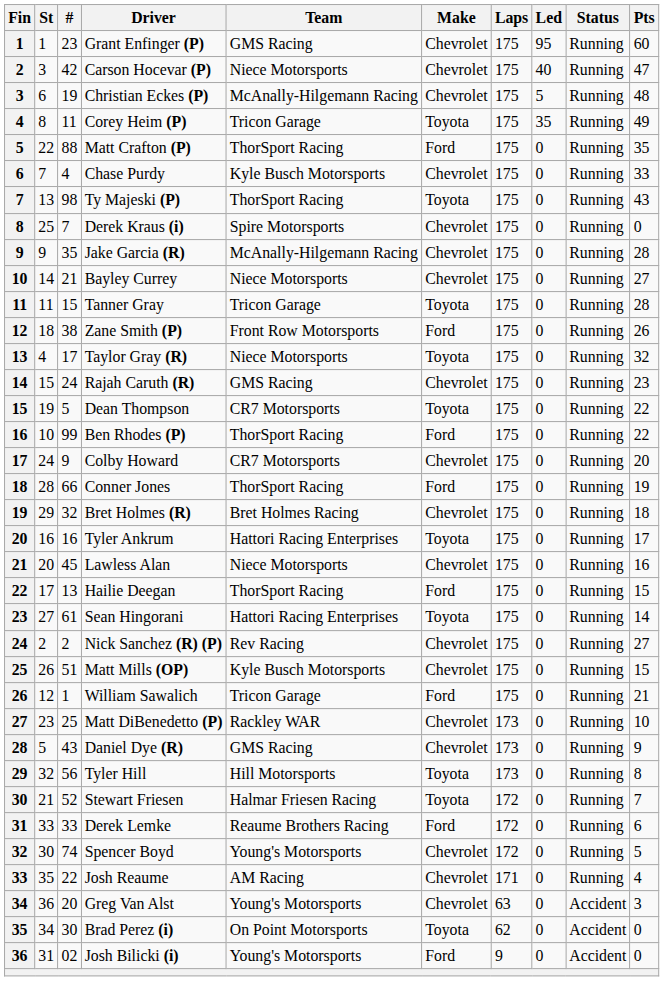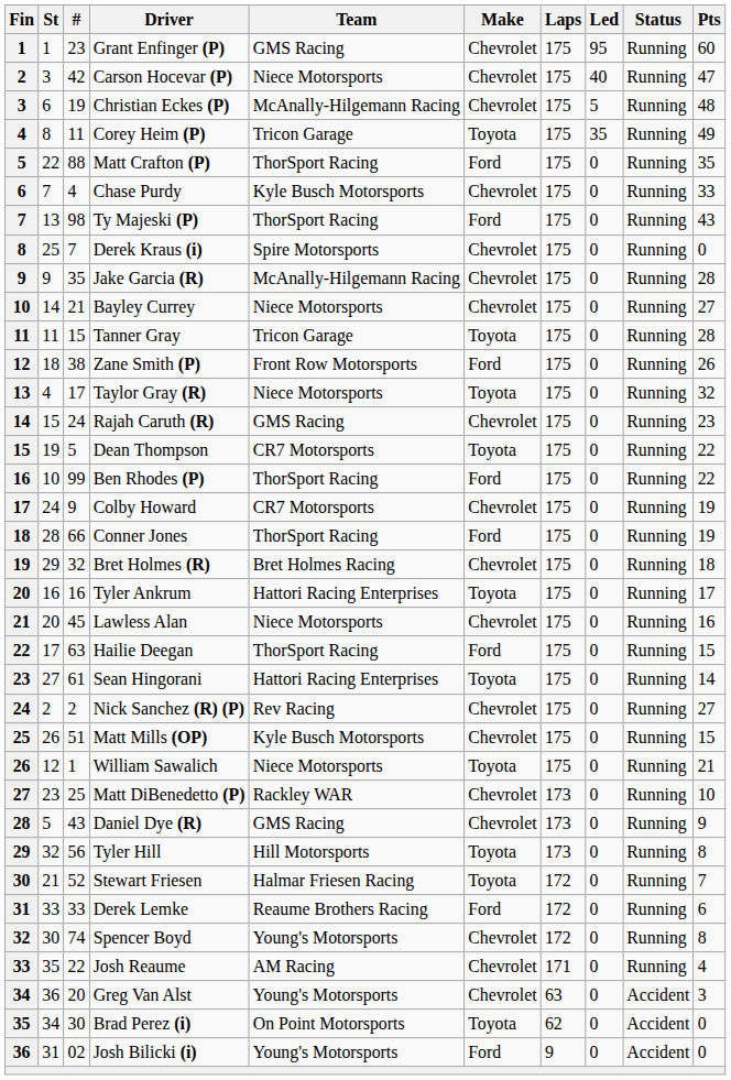Ty Majeski (P) | Make: Toyota -> Ford
Colby Howard | Pts: 20 -> 19
Hailie Deegan | #: 13 -> 63
William Sawalich | Team: Tricon Garage -> Niece Motorsports
William Sawalich | Make: Ford -> Toyota
Spencer Boyd | Pts: 5 -> 8
